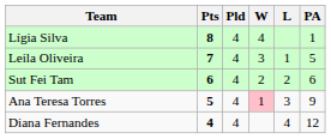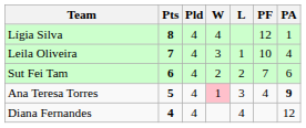+ column: PF | 12 | 10 | 7 | 4
Leila Oliveira | PA: 5 -> 4
Ana Teresa Torres | PA: normal -> bold
